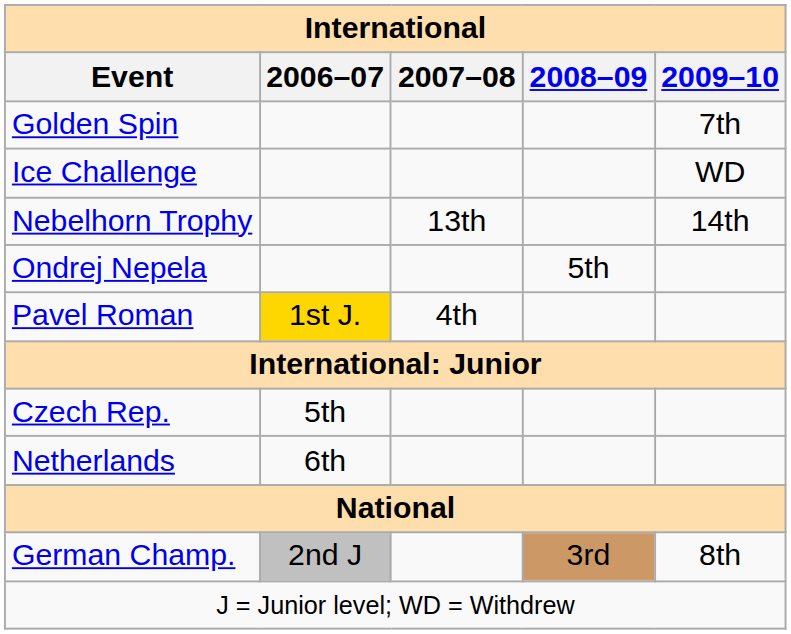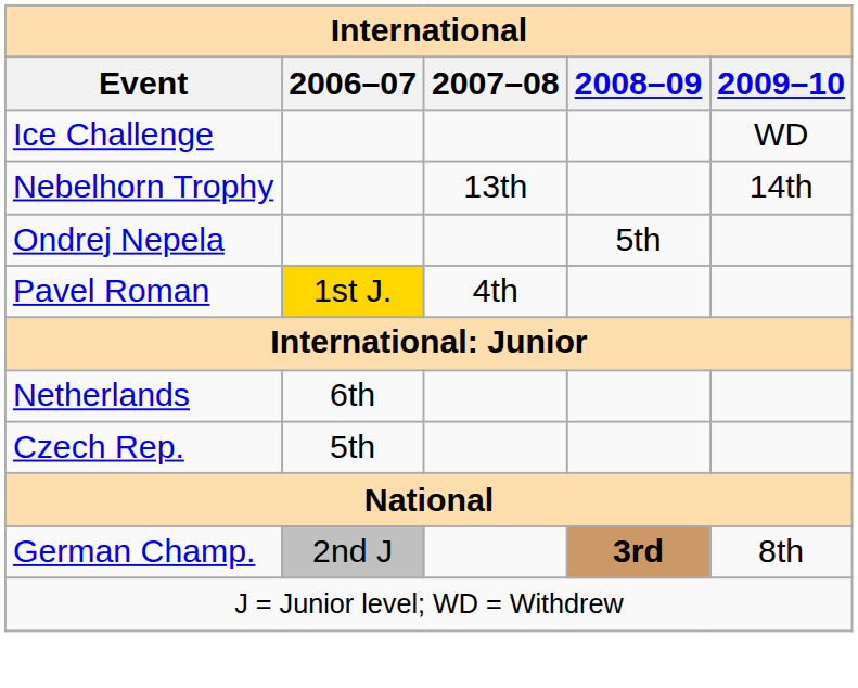- row: Golden Spin | 7th
rows swapped: Czech Rep. <-> Netherlands
German Champ. | 2008–09: normal -> bold
